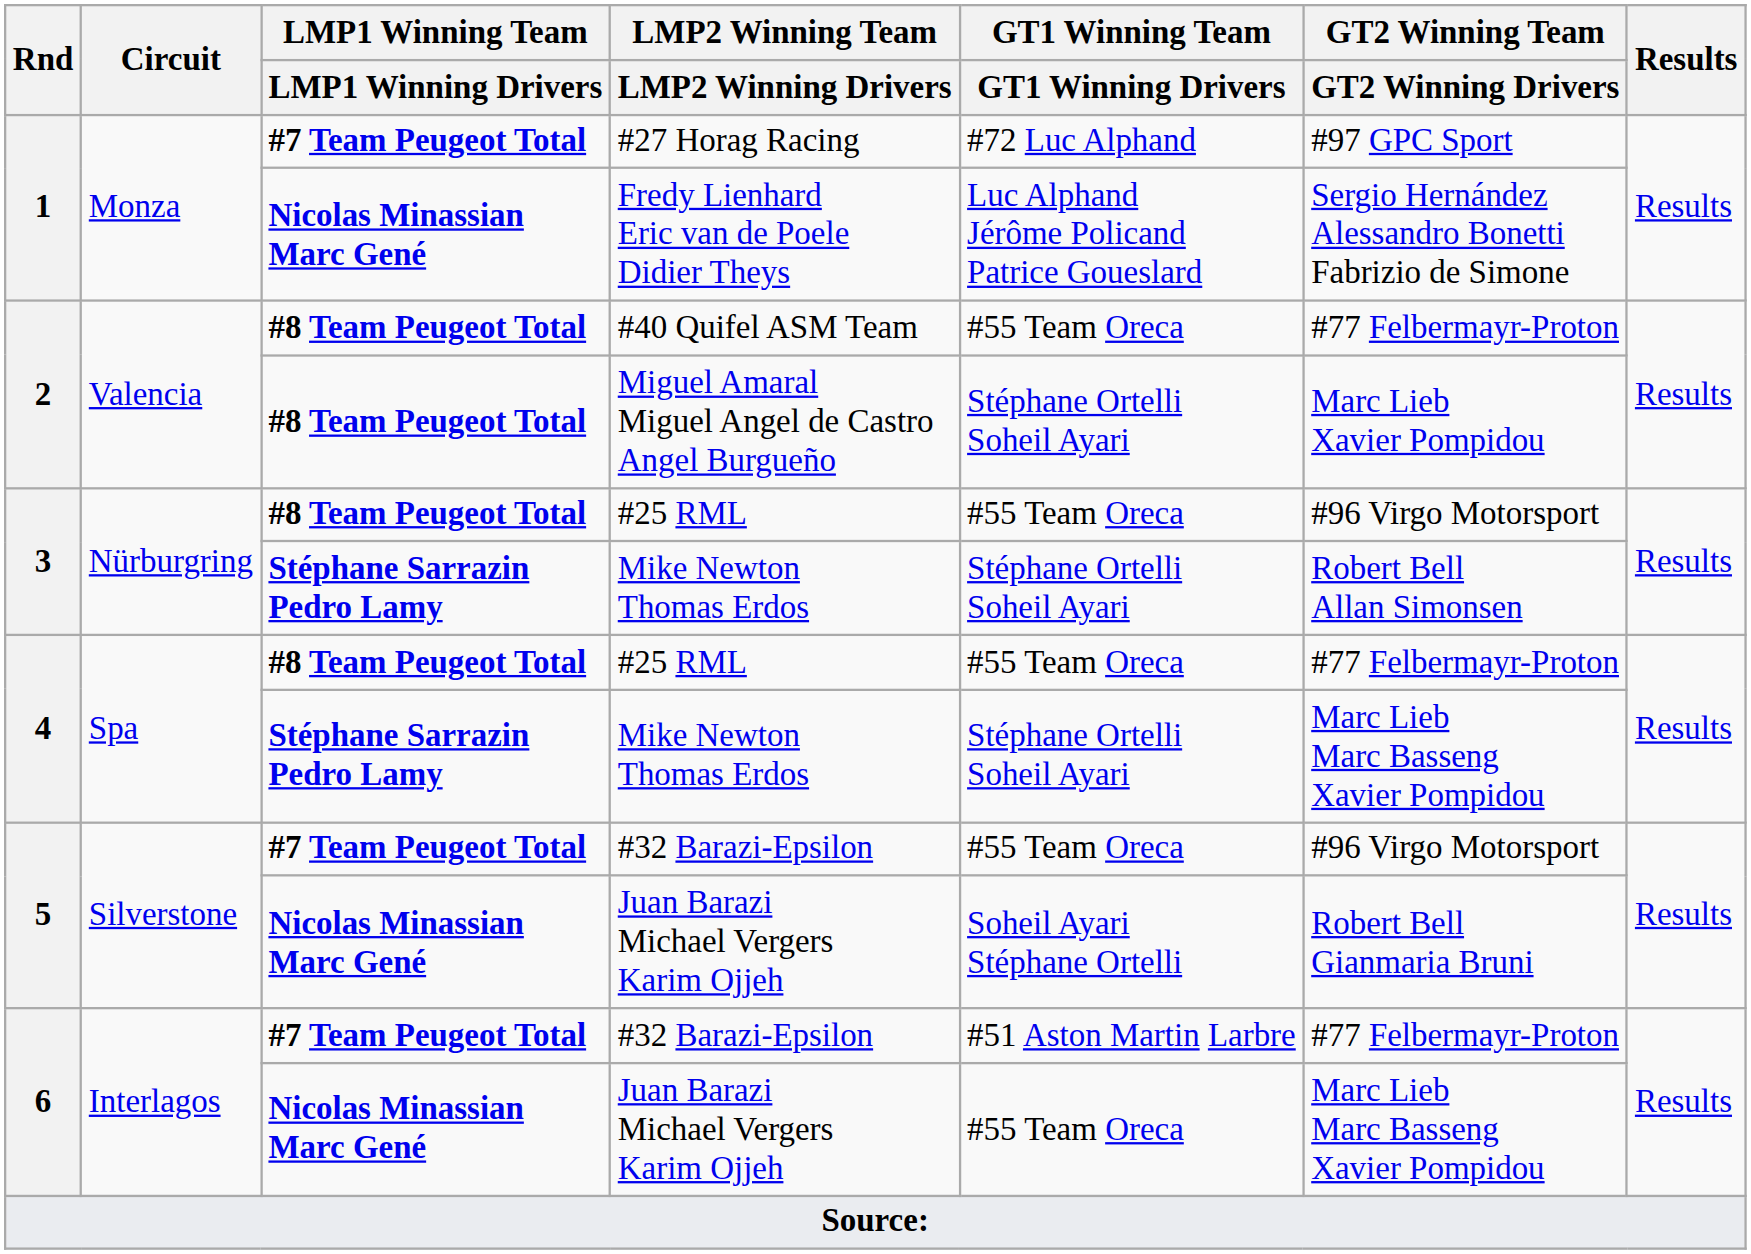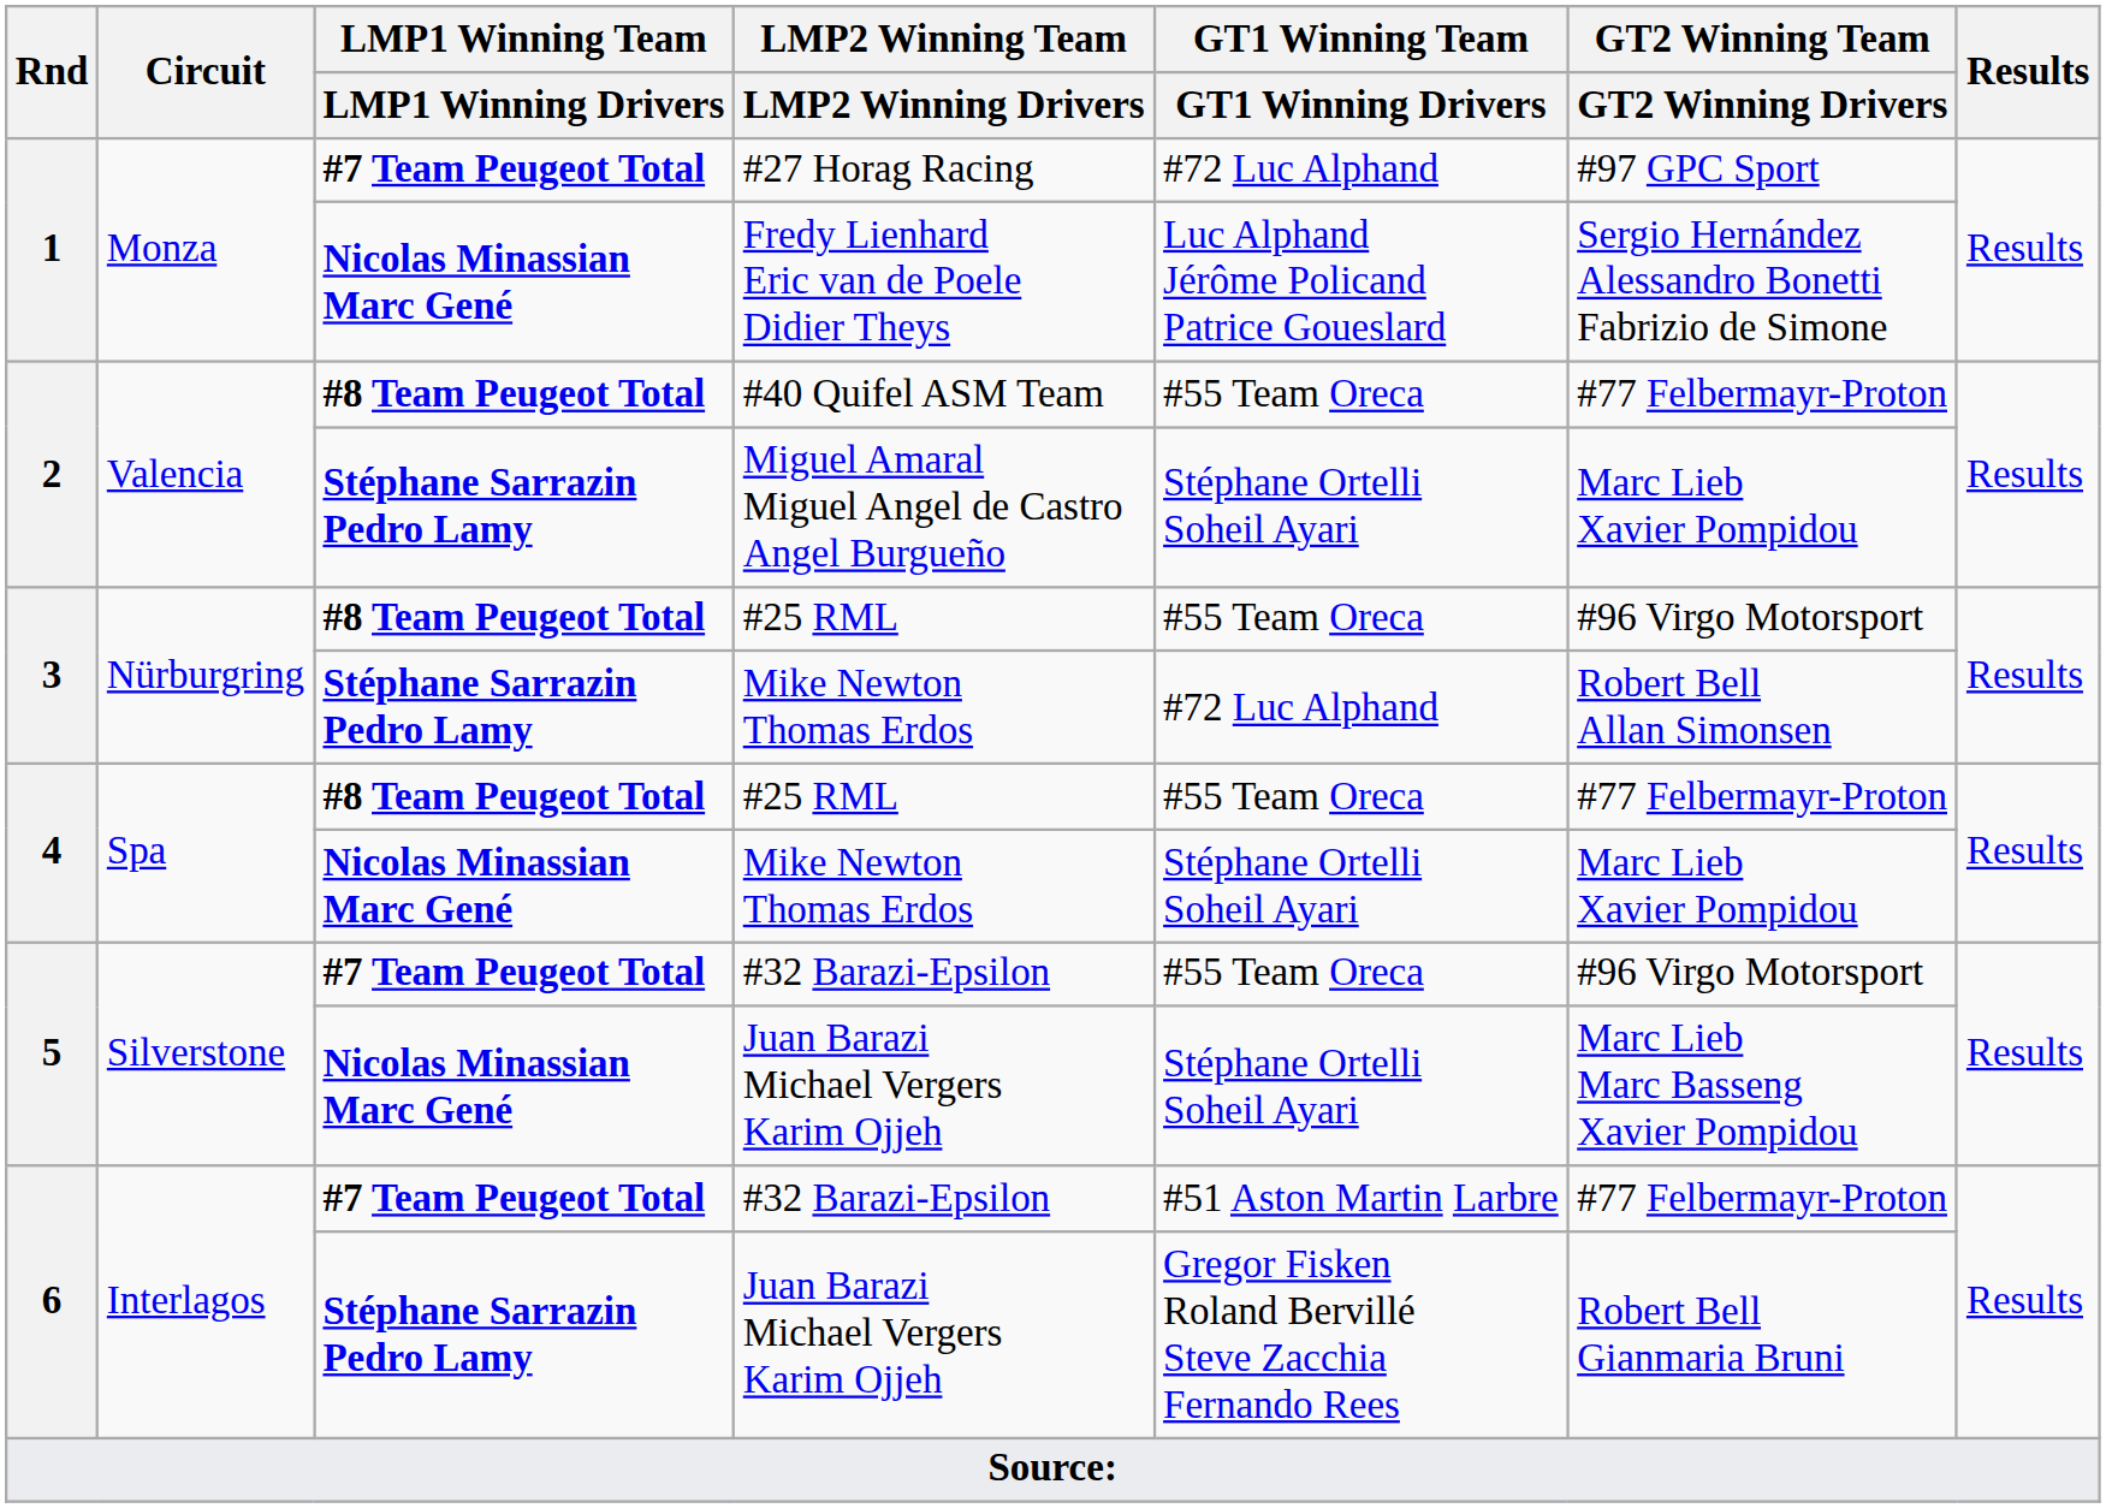Miguel Amaral Miguel Angel de Castro Angel Burgueño | LMP1 Winning Team / LMP1 Winning Drivers: #8 Team Peugeot Total -> Stéphane Sarrazin Pedro Lamy
3 / Mike Newton Thomas Erdos | GT1 Winning Team / GT1 Winning Drivers: Stéphane Ortelli Soheil Ayari -> #72 Luc Alphand
4 / Mike Newton Thomas Erdos | LMP1 Winning Team / LMP1 Winning Drivers: Stéphane Sarrazin Pedro Lamy -> Nicolas Minassian Marc Gené
4 / Mike Newton Thomas Erdos | GT2 Winning Team / GT2 Winning Drivers: Marc Lieb Marc Basseng Xavier Pompidou -> Marc Lieb Xavier Pompidou
5 / Juan Barazi Michael Vergers Karim Ojjeh | GT1 Winning Team / GT1 Winning Drivers: Soheil Ayari Stéphane Ortelli -> Stéphane Ortelli Soheil Ayari
5 / Juan Barazi Michael Vergers Karim Ojjeh | GT2 Winning Team / GT2 Winning Drivers: Robert Bell Gianmaria Bruni -> Marc Lieb Marc Basseng Xavier Pompidou
6 / Juan Barazi Michael Vergers Karim Ojjeh | LMP1 Winning Team / LMP1 Winning Drivers: Nicolas Minassian Marc Gené -> Stéphane Sarrazin Pedro Lamy
6 / Juan Barazi Michael Vergers Karim Ojjeh | GT1 Winning Team / GT1 Winning Drivers: #55 Team Oreca -> Gregor Fisken Roland Bervillé Steve Zacchia Fernando Rees
6 / Juan Barazi Michael Vergers Karim Ojjeh | GT2 Winning Team / GT2 Winning Drivers: Marc Lieb Marc Basseng Xavier Pompidou -> Robert Bell Gianmaria Bruni
